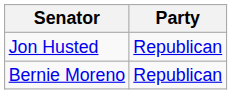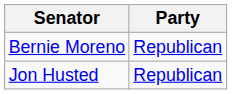rows swapped: Bernie Moreno <-> Jon Husted
